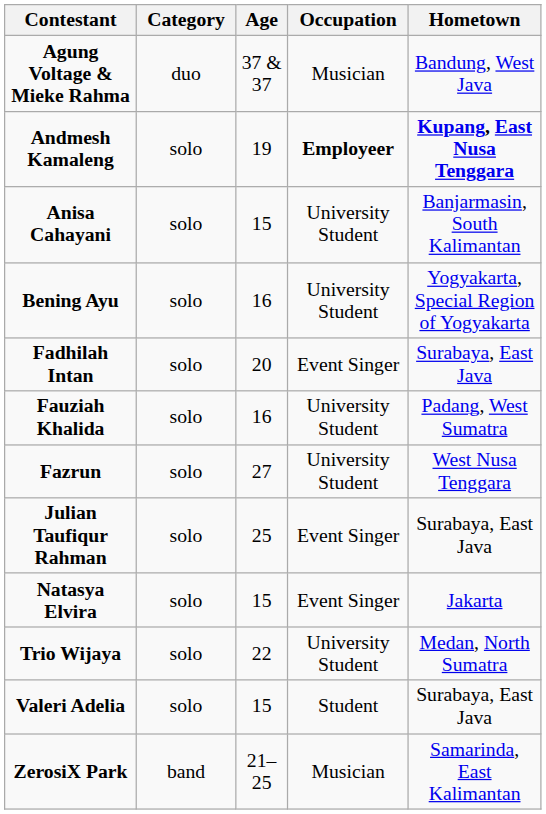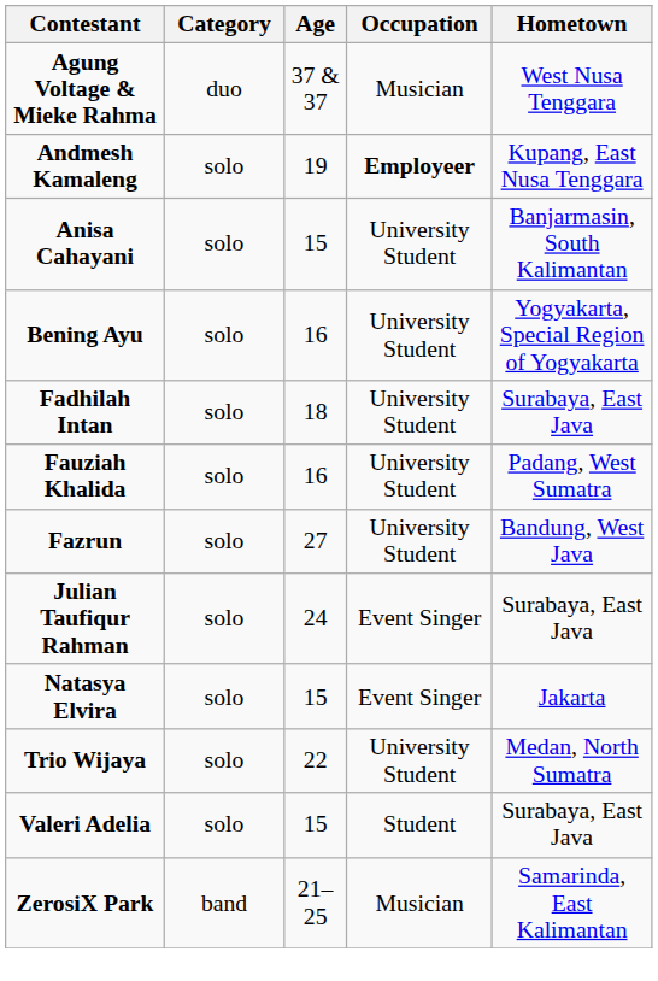Agung Voltage & Mieke Rahma | Hometown: Bandung, West Java -> West Nusa Tenggara
Andmesh Kamaleng | Hometown: bold -> normal
Fadhilah Intan | Age: 20 -> 18
Fadhilah Intan | Occupation: Event Singer -> University Student
Fazrun | Hometown: West Nusa Tenggara -> Bandung, West Java
Julian Taufiqur Rahman | Age: 25 -> 24
